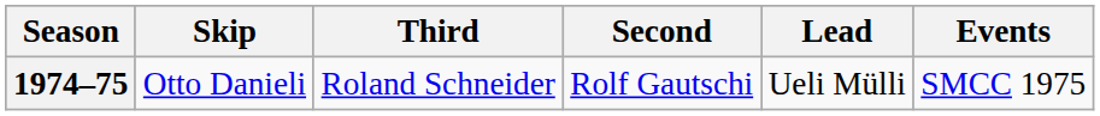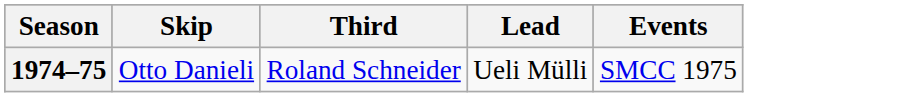- column: Second | Rolf Gautschi
